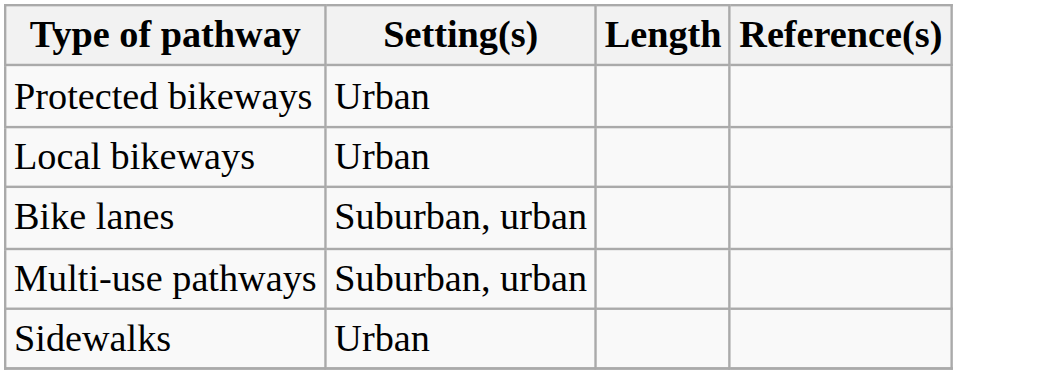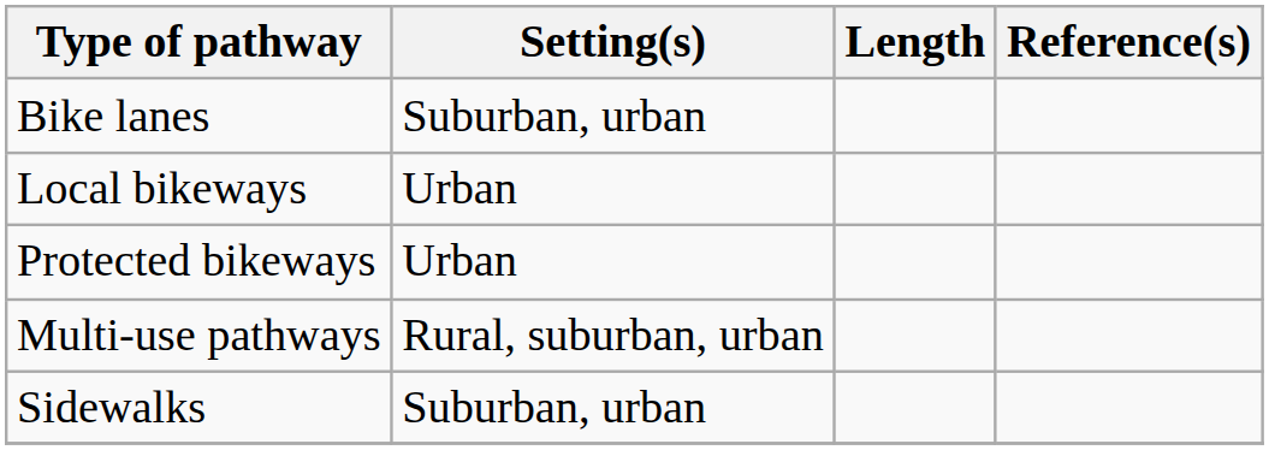rows swapped: Bike lanes <-> Protected bikeways
Multi-use pathways | Setting(s): Suburban, urban -> Rural, suburban, urban
Sidewalks | Setting(s): Urban -> Suburban, urban
